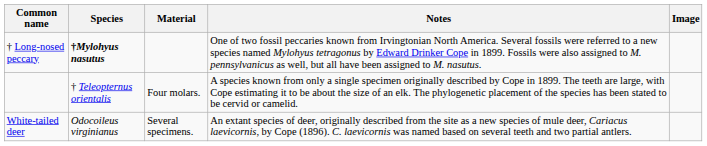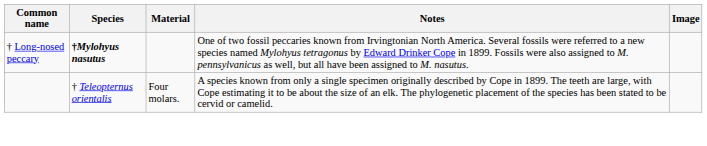- row: White-tailed deer | Odocoileus virginianus | Several specimens. | An extant species of deer, originally described from the site as a new species of mule deer, Cariacus laevicornis, by Cope (1896). C. laevicornis was named based on several teeth and two partial antlers.
